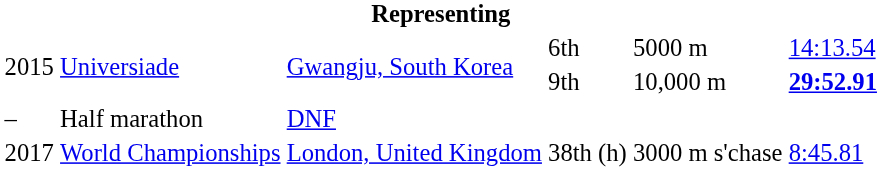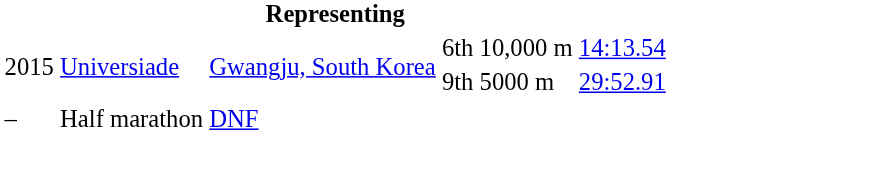6th | column 5: 5000 m -> 10,000 m
9th | column 5: 10,000 m -> 5000 m
9th | column 6: bold -> normal
- row: 2017 | World Championships | London, United Kingdom | 38th (h) | 3000 m s'chase | 8:45.81
